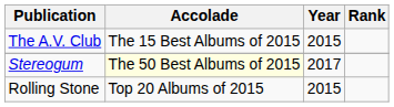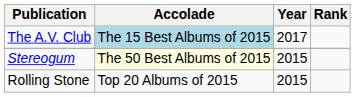The A.V. Club | Accolade: no background -> lightblue background
The A.V. Club | Year: 2015 -> 2017
Stereogum | Year: 2017 -> 2015
